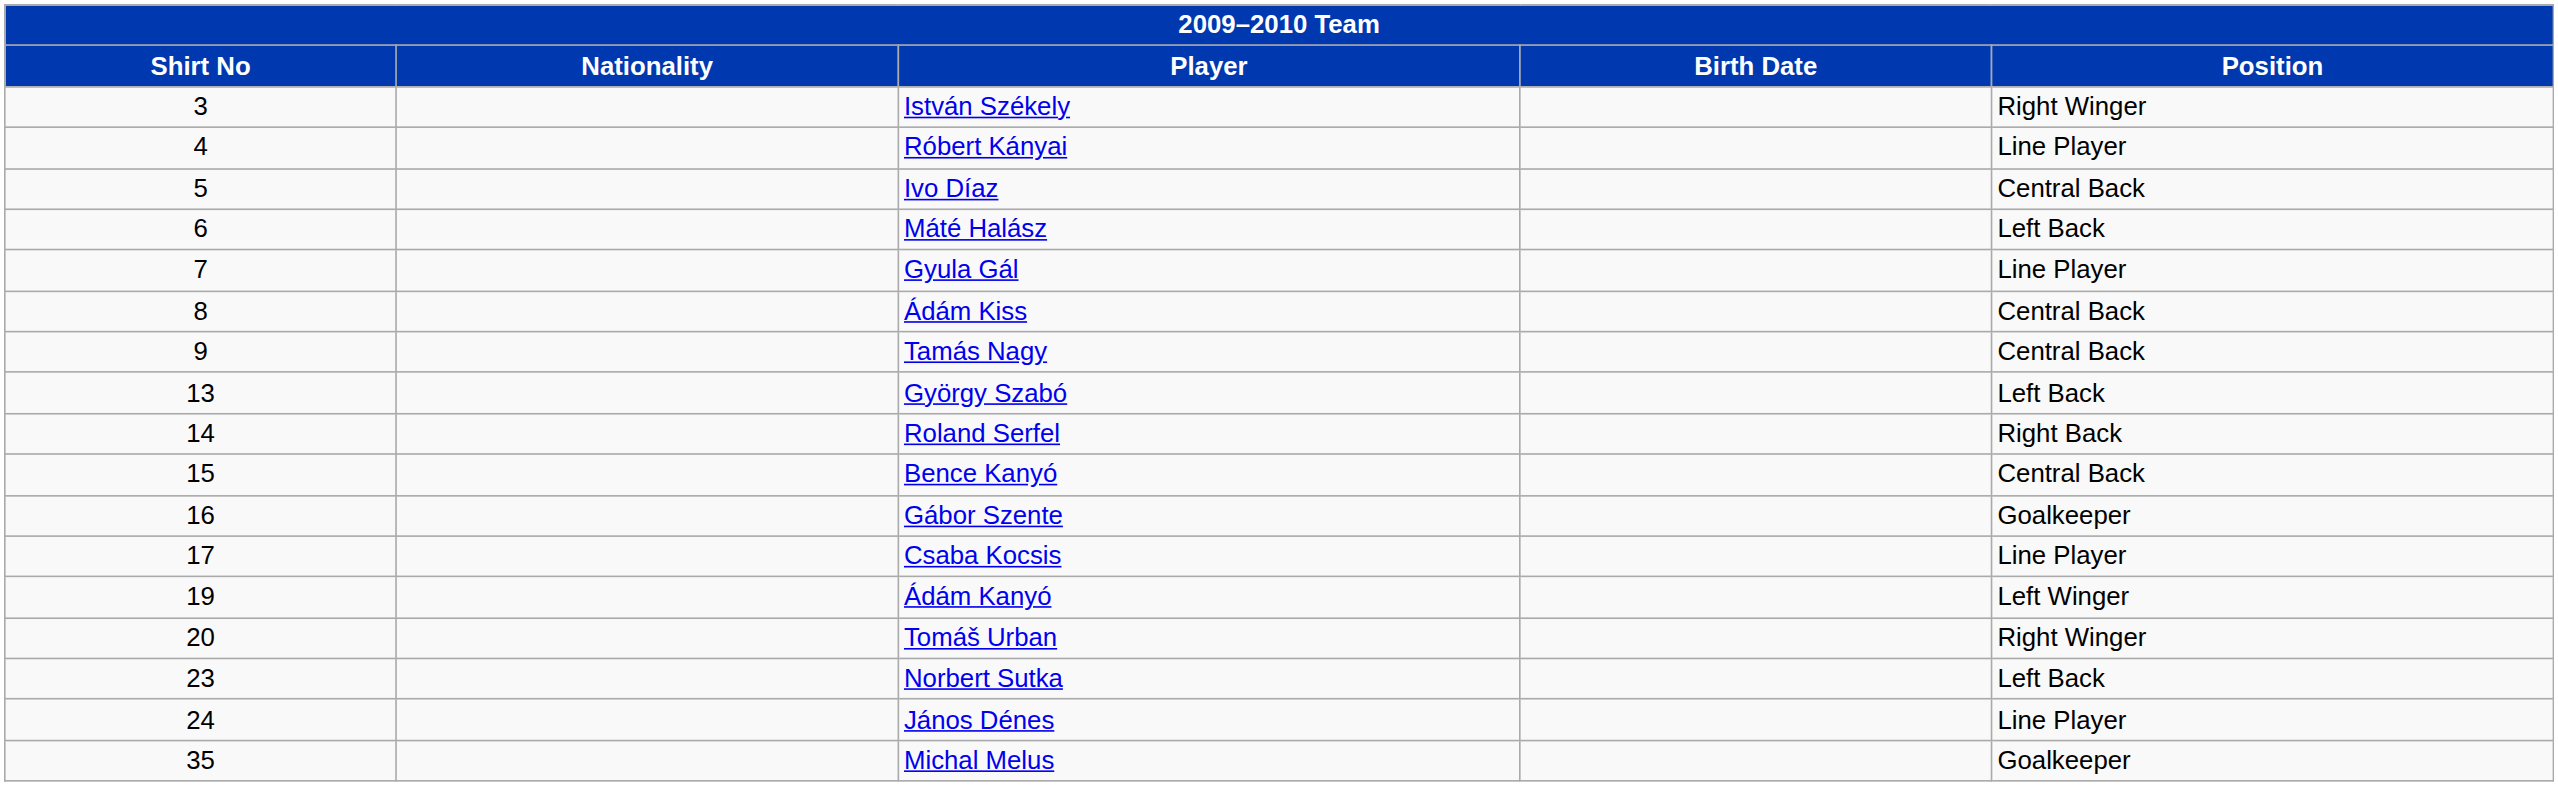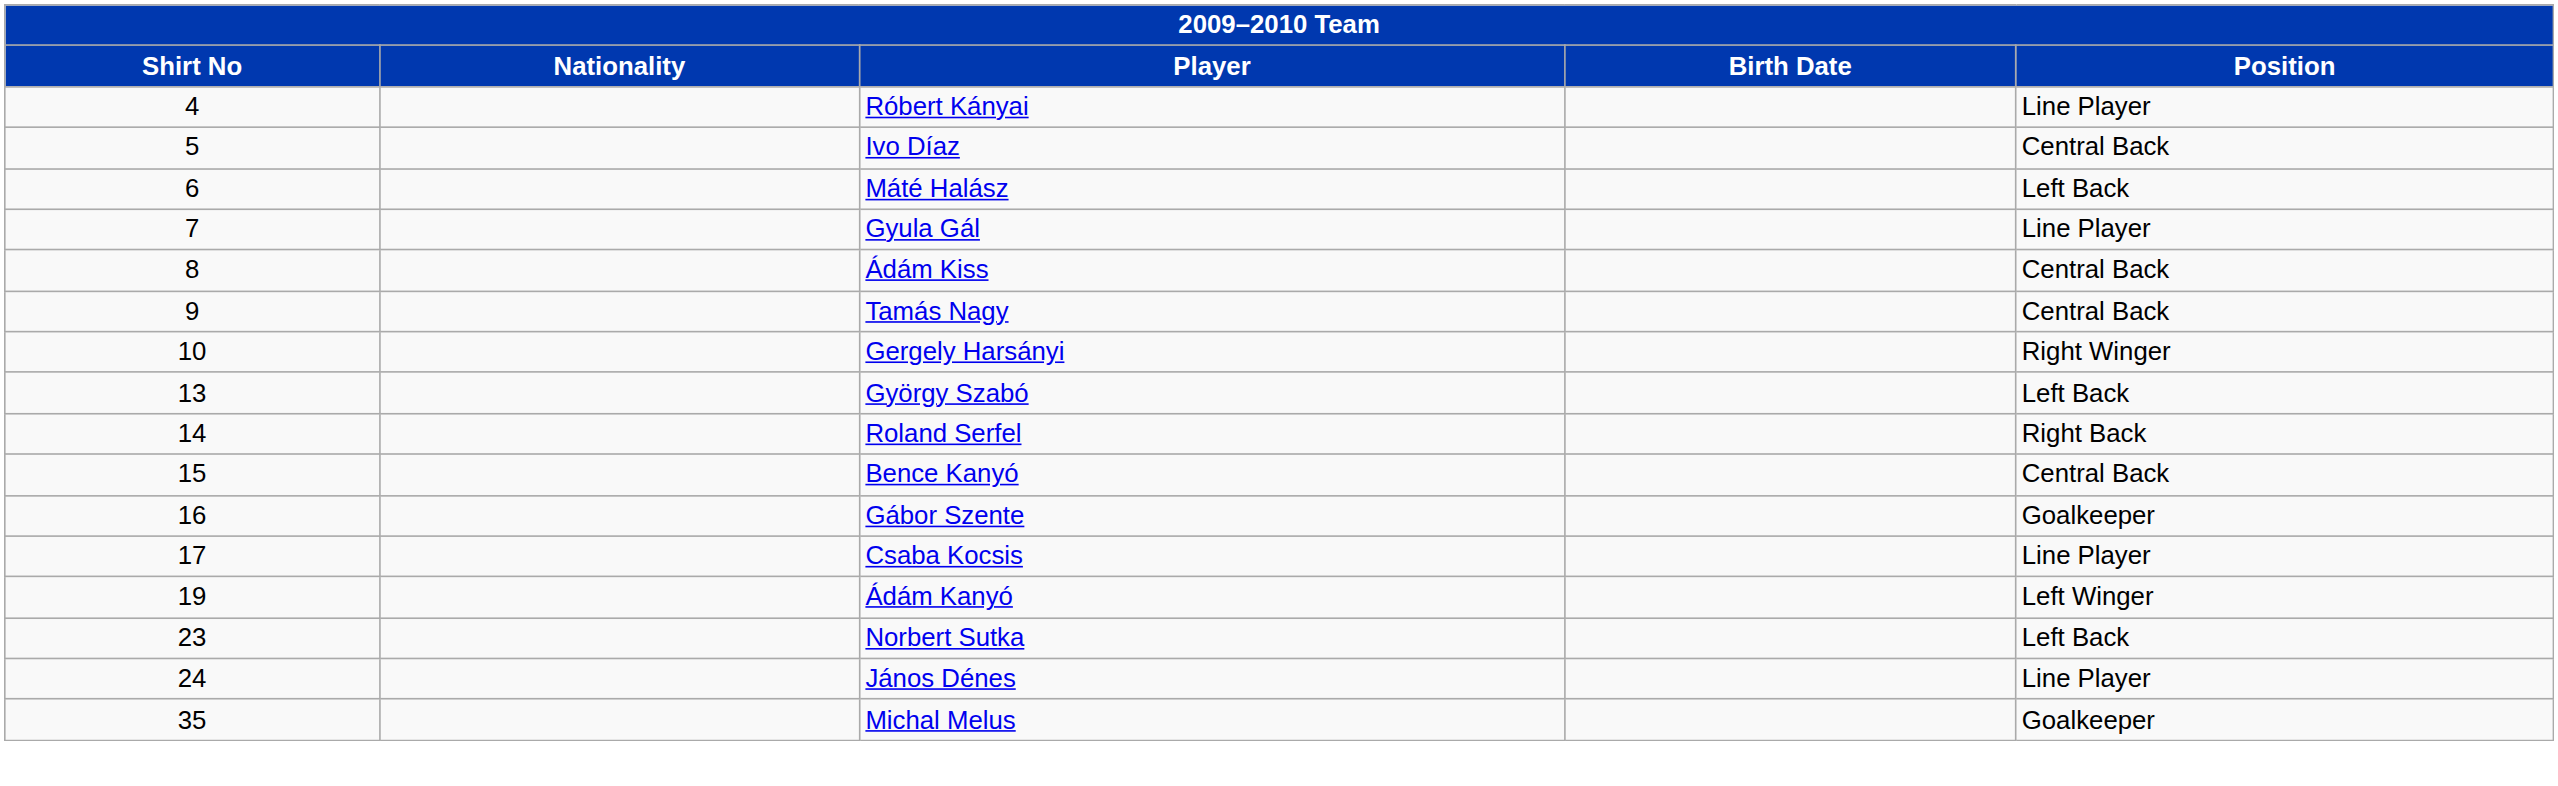- row: 3 | István Székely | Right Winger
+ row: 10 | Gergely Harsányi | Right Winger
- row: 20 | Tomáš Urban | Right Winger
